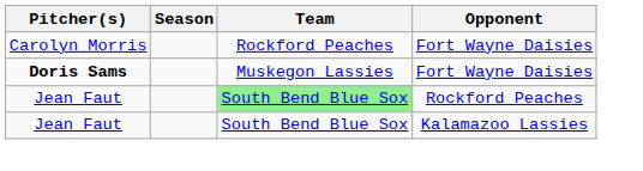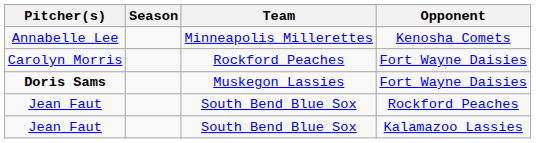+ row: Annabelle Lee | Minneapolis Millerettes | Kenosha Comets
Jean Faut / Rockford Peaches | Team: lightgreen background -> no background
